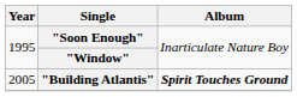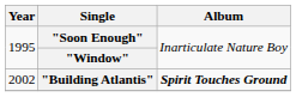"Building Atlantis" | Year: 2005 -> 2002
